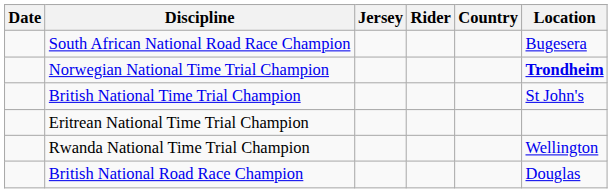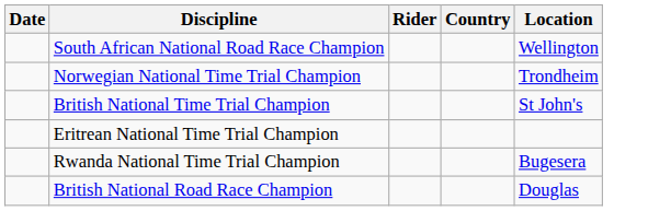- column: Jersey
South African National Road Race Champion | Location: Bugesera -> Wellington
Norwegian National Time Trial Champion | Location: bold -> normal
Rwanda National Time Trial Champion | Location: Wellington -> Bugesera
